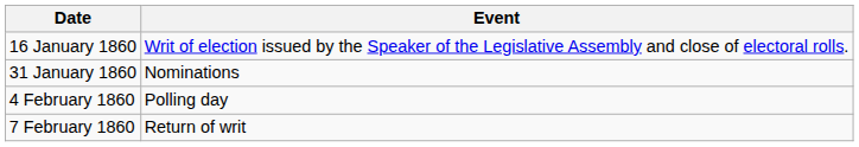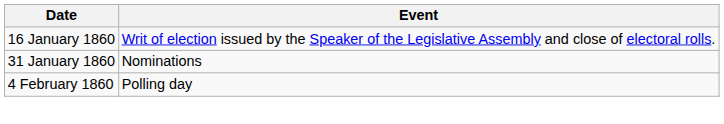- row: 7 February 1860 | Return of writ
